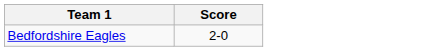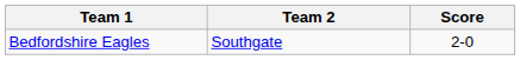+ column: Team 2 | Southgate
